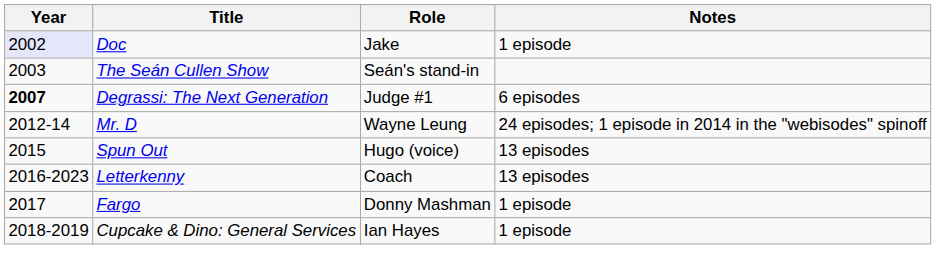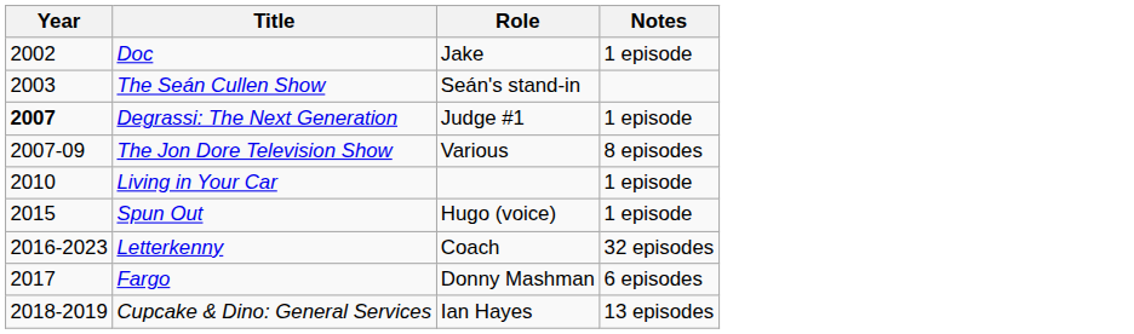Doc | Year: lavender background -> no background
Degrassi: The Next Generation | Notes: 6 episodes -> 1 episode
+ row: 2007-09 | The Jon Dore Television Show | Various | 8 episodes
+ row: 2010 | Living in Your Car | 1 episode
- row: 2012-14 | Mr. D | Wayne Leung | 24 episodes; 1 episode in 2014 in the "webisodes" spinoff
Spun Out | Notes: 13 episodes -> 1 episode
Letterkenny | Notes: 13 episodes -> 32 episodes
Fargo | Notes: 1 episode -> 6 episodes
Cupcake & Dino: General Services | Notes: 1 episode -> 13 episodes
